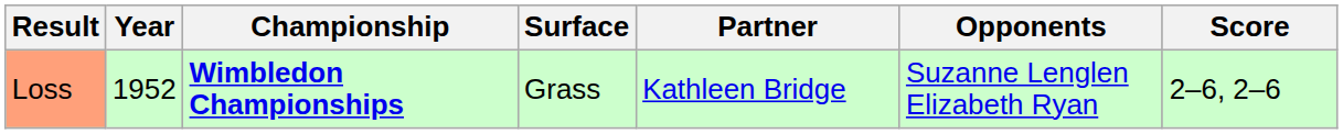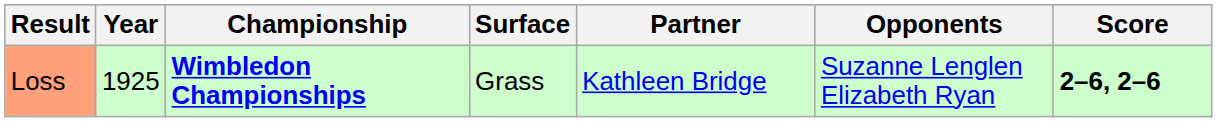Loss | Year: 1952 -> 1925
Loss | Score: normal -> bold
